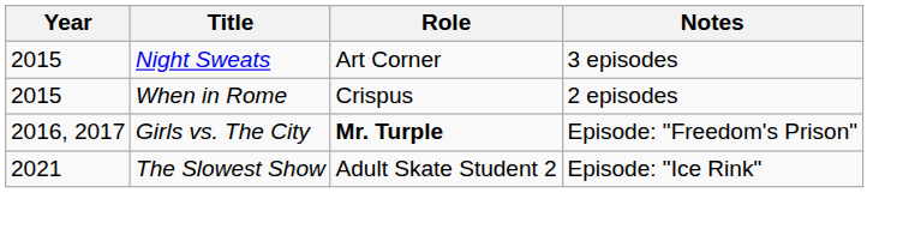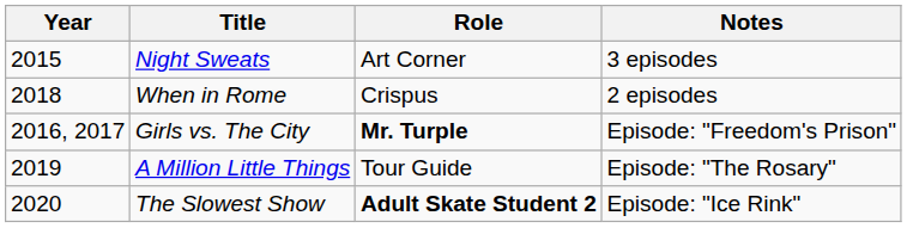When in Rome | Year: 2015 -> 2018
+ row: 2019 | A Million Little Things | Tour Guide | Episode: "The Rosary"
The Slowest Show | Year: 2021 -> 2020
The Slowest Show | Role: normal -> bold
